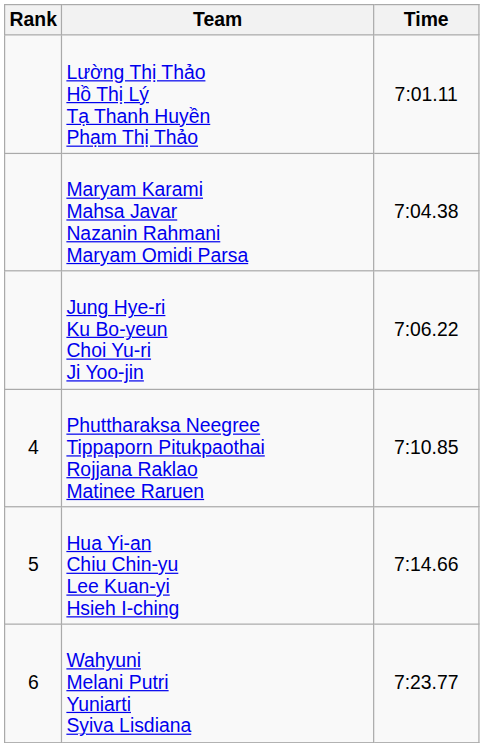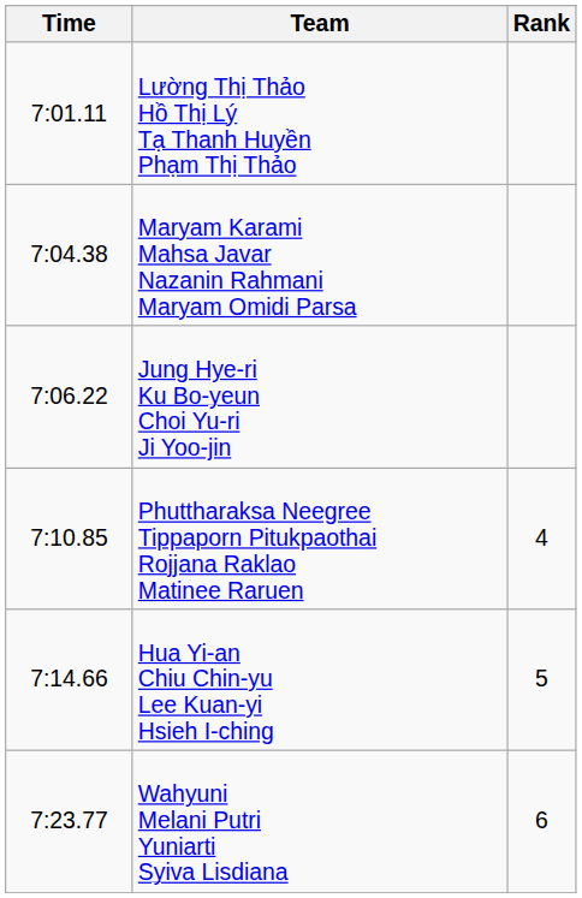columns swapped: Rank <-> Time
